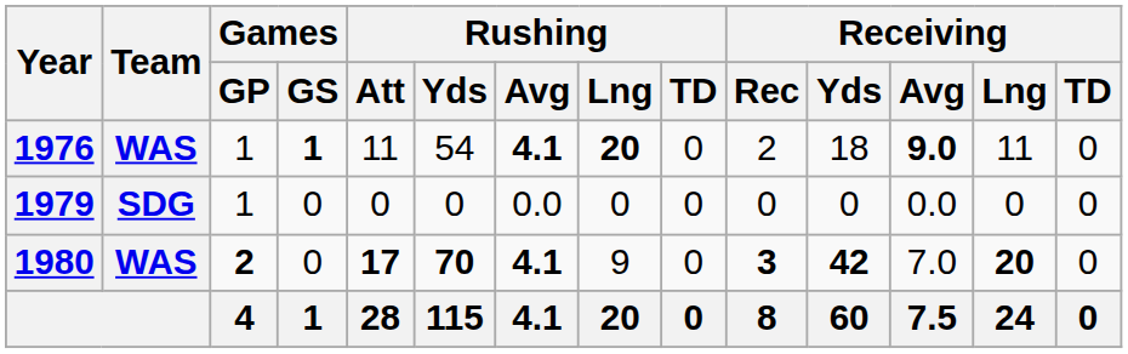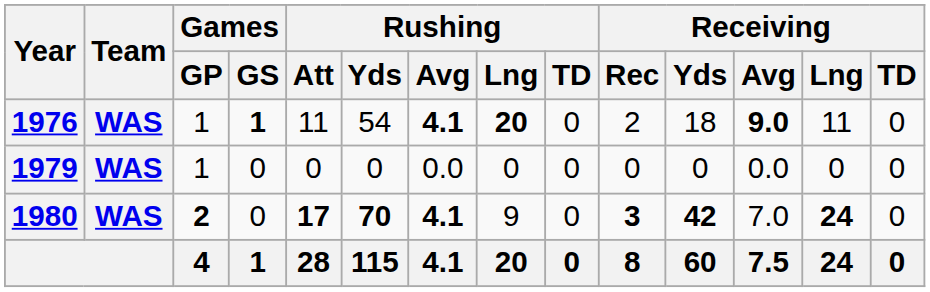1979 | Team: SDG -> WAS
1980 | Receiving / Lng: 20 -> 24
